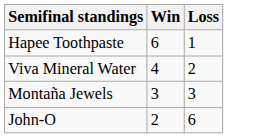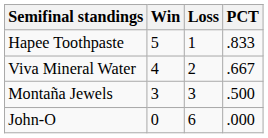+ column: PCT | .833 | .667 | .500 | .000
Hapee Toothpaste | Win: 6 -> 5
John-O | Win: 2 -> 0
